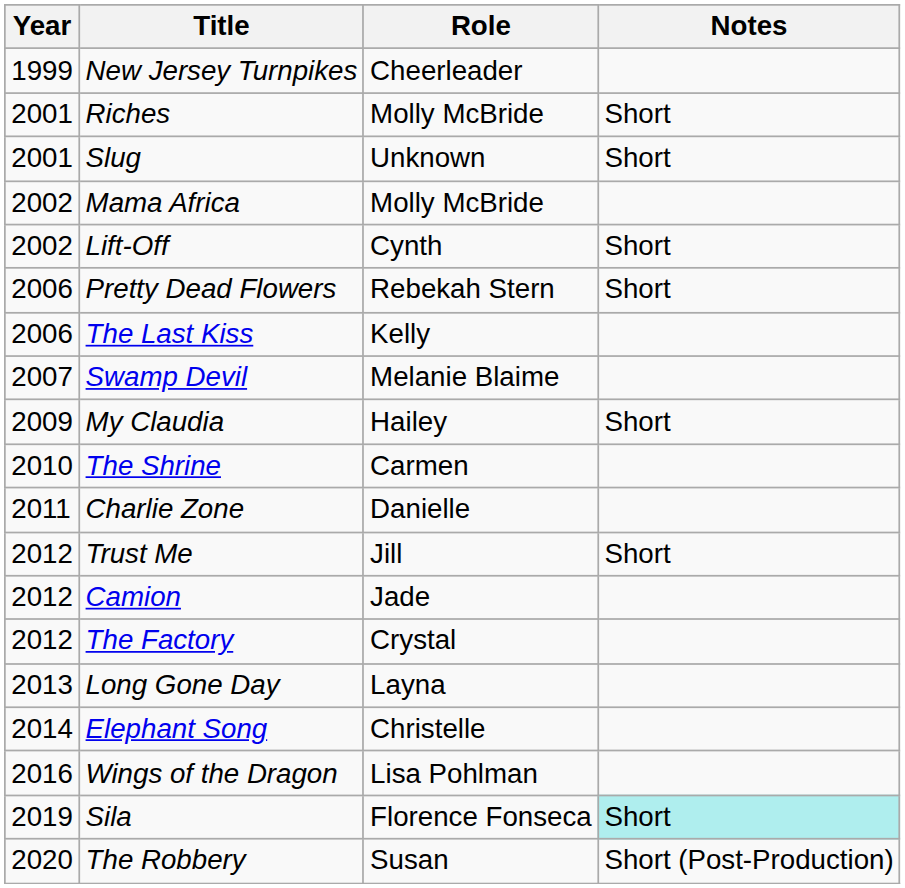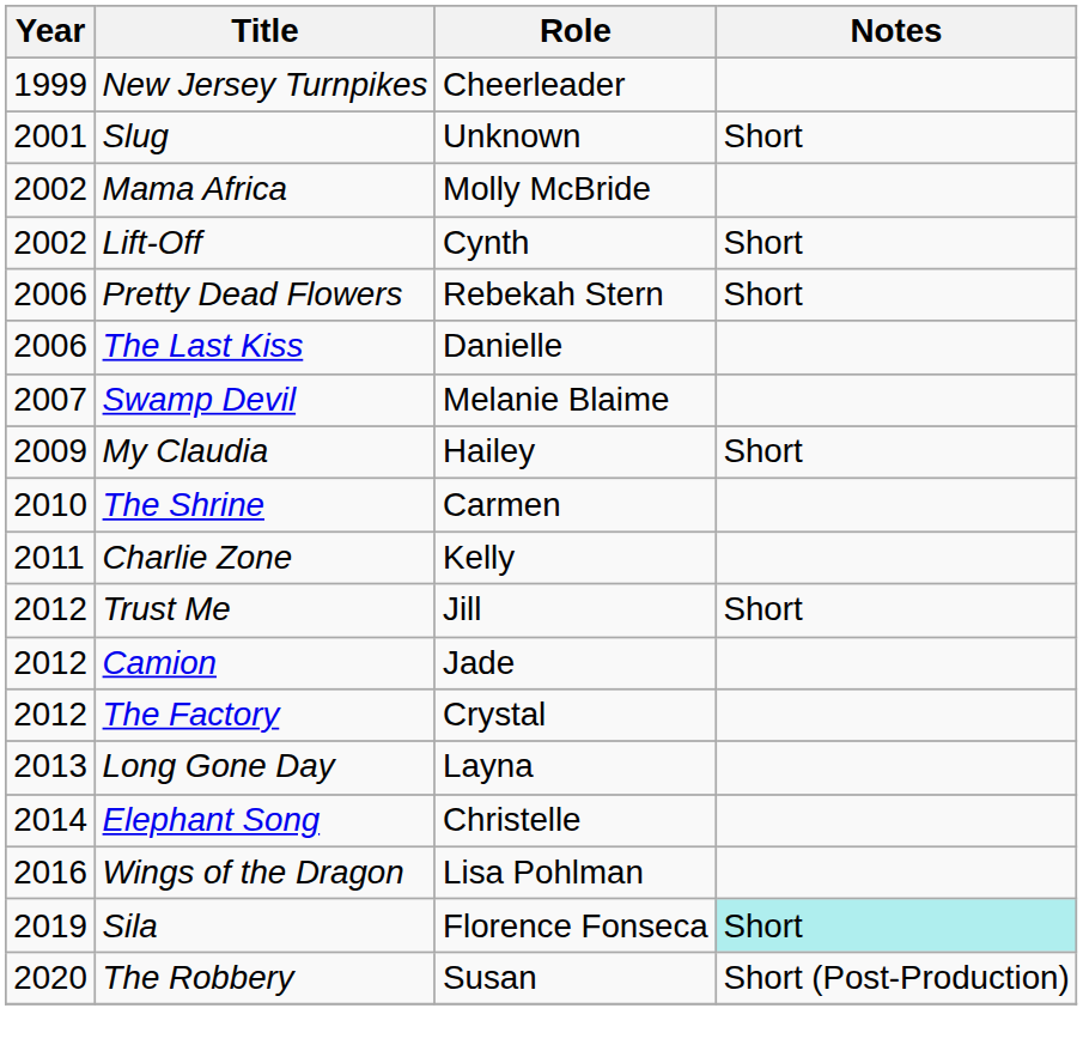- row: 2001 | Riches | Molly McBride | Short
The Last Kiss | Role: Kelly -> Danielle
Charlie Zone | Role: Danielle -> Kelly
